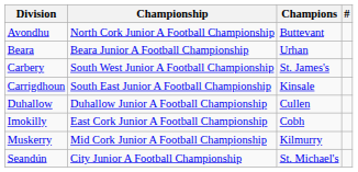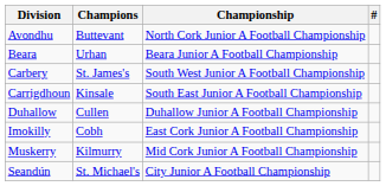columns swapped: Championship <-> Champions
